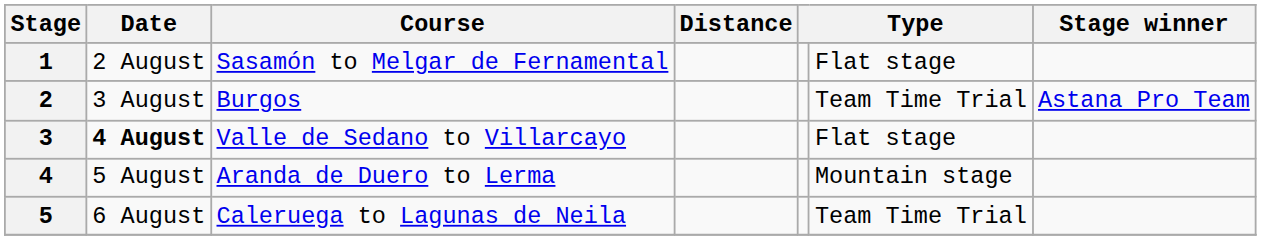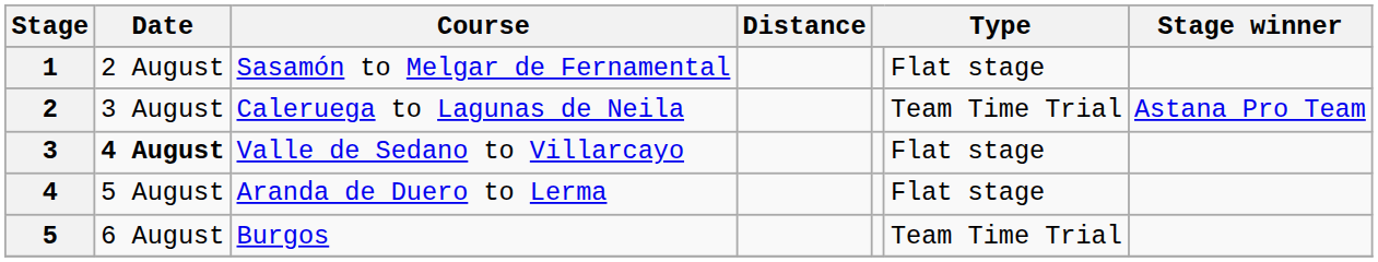2 | Course: Burgos -> Caleruega to Lagunas de Neila
4 | column 6: Mountain stage -> Flat stage
5 | Course: Caleruega to Lagunas de Neila -> Burgos
